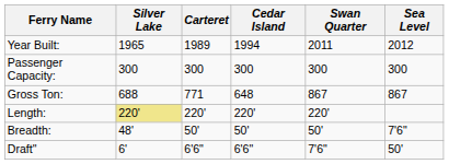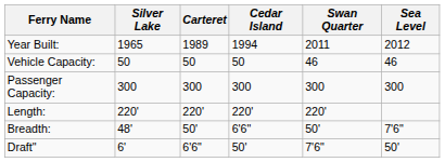+ row: Vehicle Capacity: | 50 | 50 | 50 | 46 | 46
- row: Gross Ton: | 688 | 771 | 648 | 867 | 867
Length: | Silver Lake: khaki background -> no background
Breadth: | Cedar Island: 50' -> 6'6"
Draft" | Cedar Island: 6'6" -> 50'
